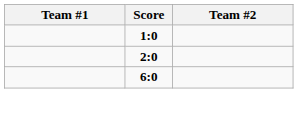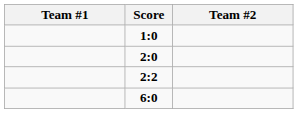+ row: 2:2
